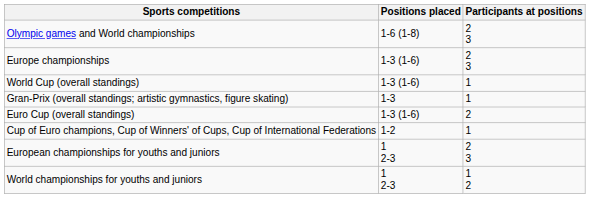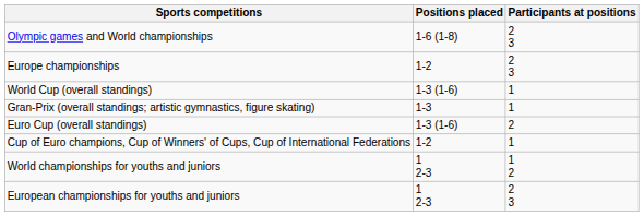Europe championships | Positions placed: 1-3 (1-6) -> 1-2
rows swapped: World championships for youths and juniors <-> European championships for youths and juniors
